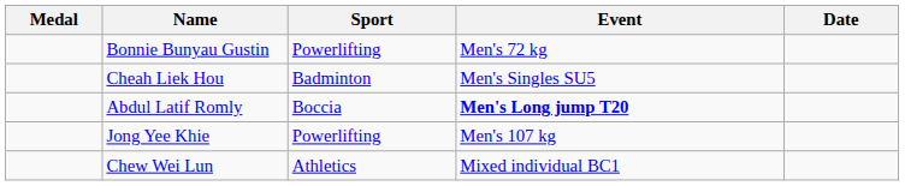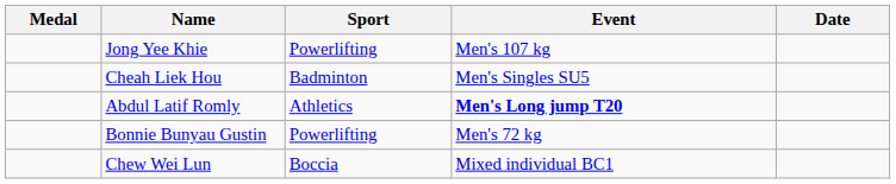rows swapped: Bonnie Bunyau Gustin <-> Jong Yee Khie
Abdul Latif Romly | Sport: Boccia -> Athletics
Chew Wei Lun | Sport: Athletics -> Boccia
